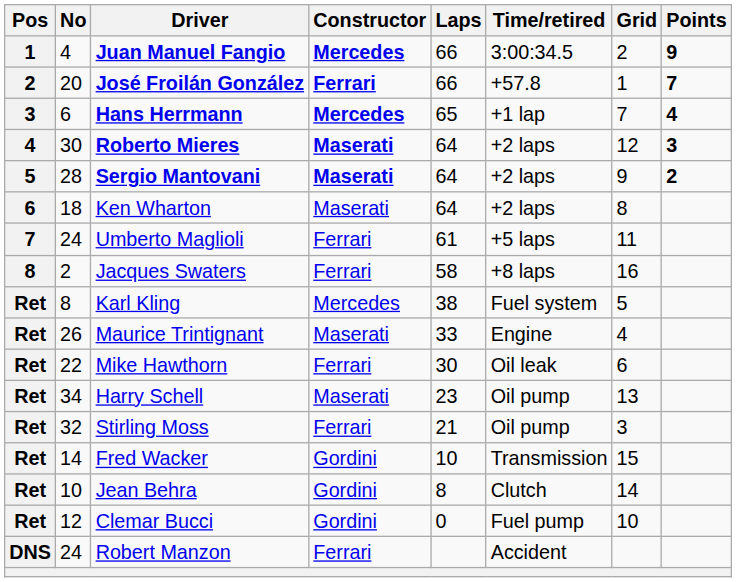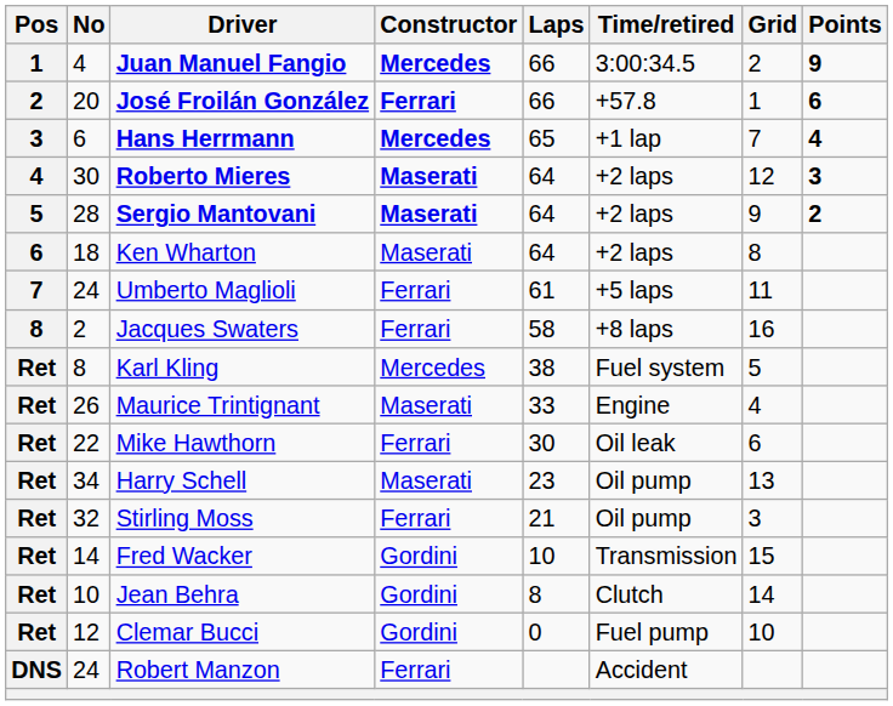José Froilán González | Points: 7 -> 6
